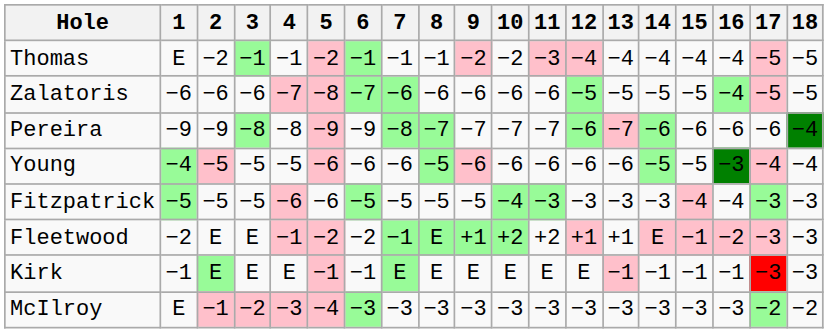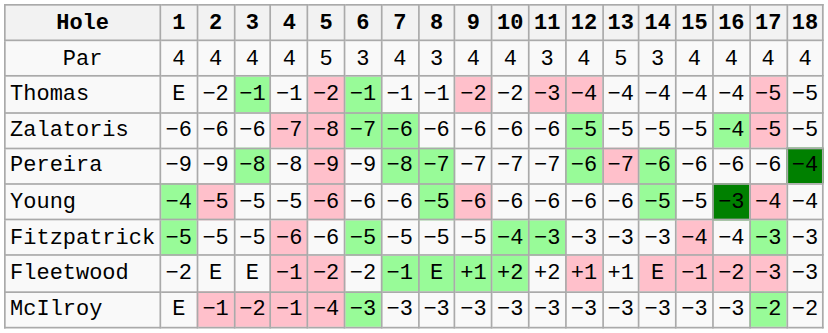+ row: Par | 4 | 4 | 4 | 4 | 5 | 3 | 4 | 3 | 4 | 4 | 3 | 4 | 5 | 3 | 4 | 4 | 4 | 4
- row: Kirk | −1 | E | E | E | −1 | −1 | E | E | E | E | E | E | −1 | −1 | −1 | −1 | −3 | −3
McIlroy | 4: −3 -> −1
